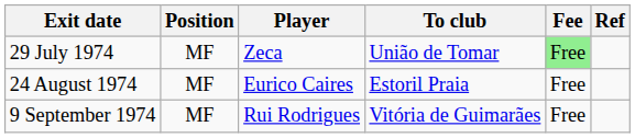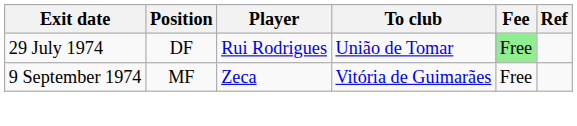29 July 1974 | Position: MF -> DF
29 July 1974 | Player: Zeca -> Rui Rodrigues
- row: 24 August 1974 | MF | Eurico Caires | Estoril Praia | Free
9 September 1974 | Player: Rui Rodrigues -> Zeca
